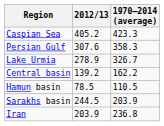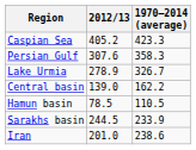Central basin | 2012/13: 139.2 -> 139.0
Sarakhs basin | 1970–2014 (average): 203.9 -> 233.9
Iran | 2012/13: 203.9 -> 201.0
Iran | 1970–2014 (average): 236.8 -> 238.6
